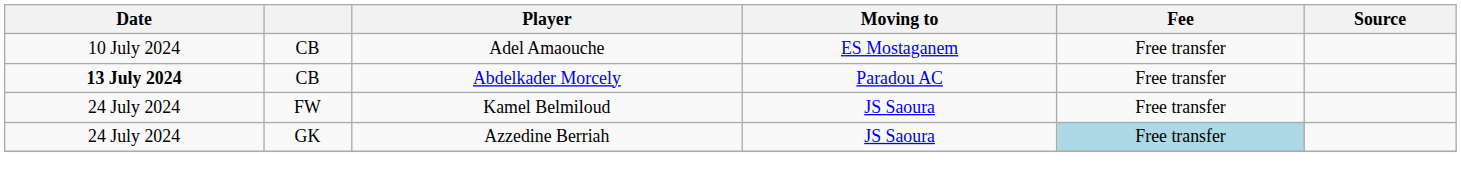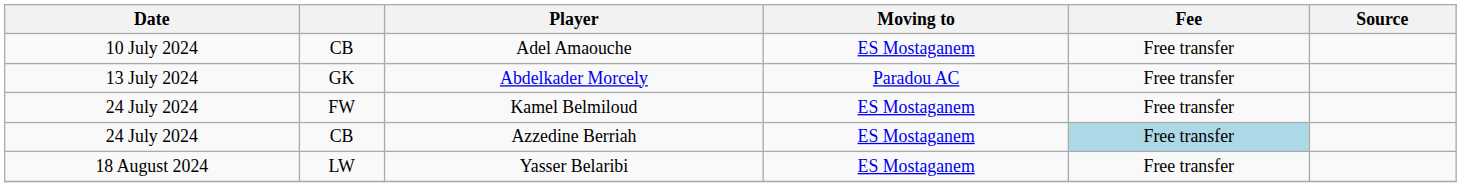Abdelkader Morcely | Date: bold -> normal
Abdelkader Morcely | column 2: CB -> GK
Kamel Belmiloud | Moving to: JS Saoura -> ES Mostaganem
Azzedine Berriah | column 2: GK -> CB
Azzedine Berriah | Moving to: JS Saoura -> ES Mostaganem
+ row: 18 August 2024 | LW | Yasser Belaribi | ES Mostaganem | Free transfer
